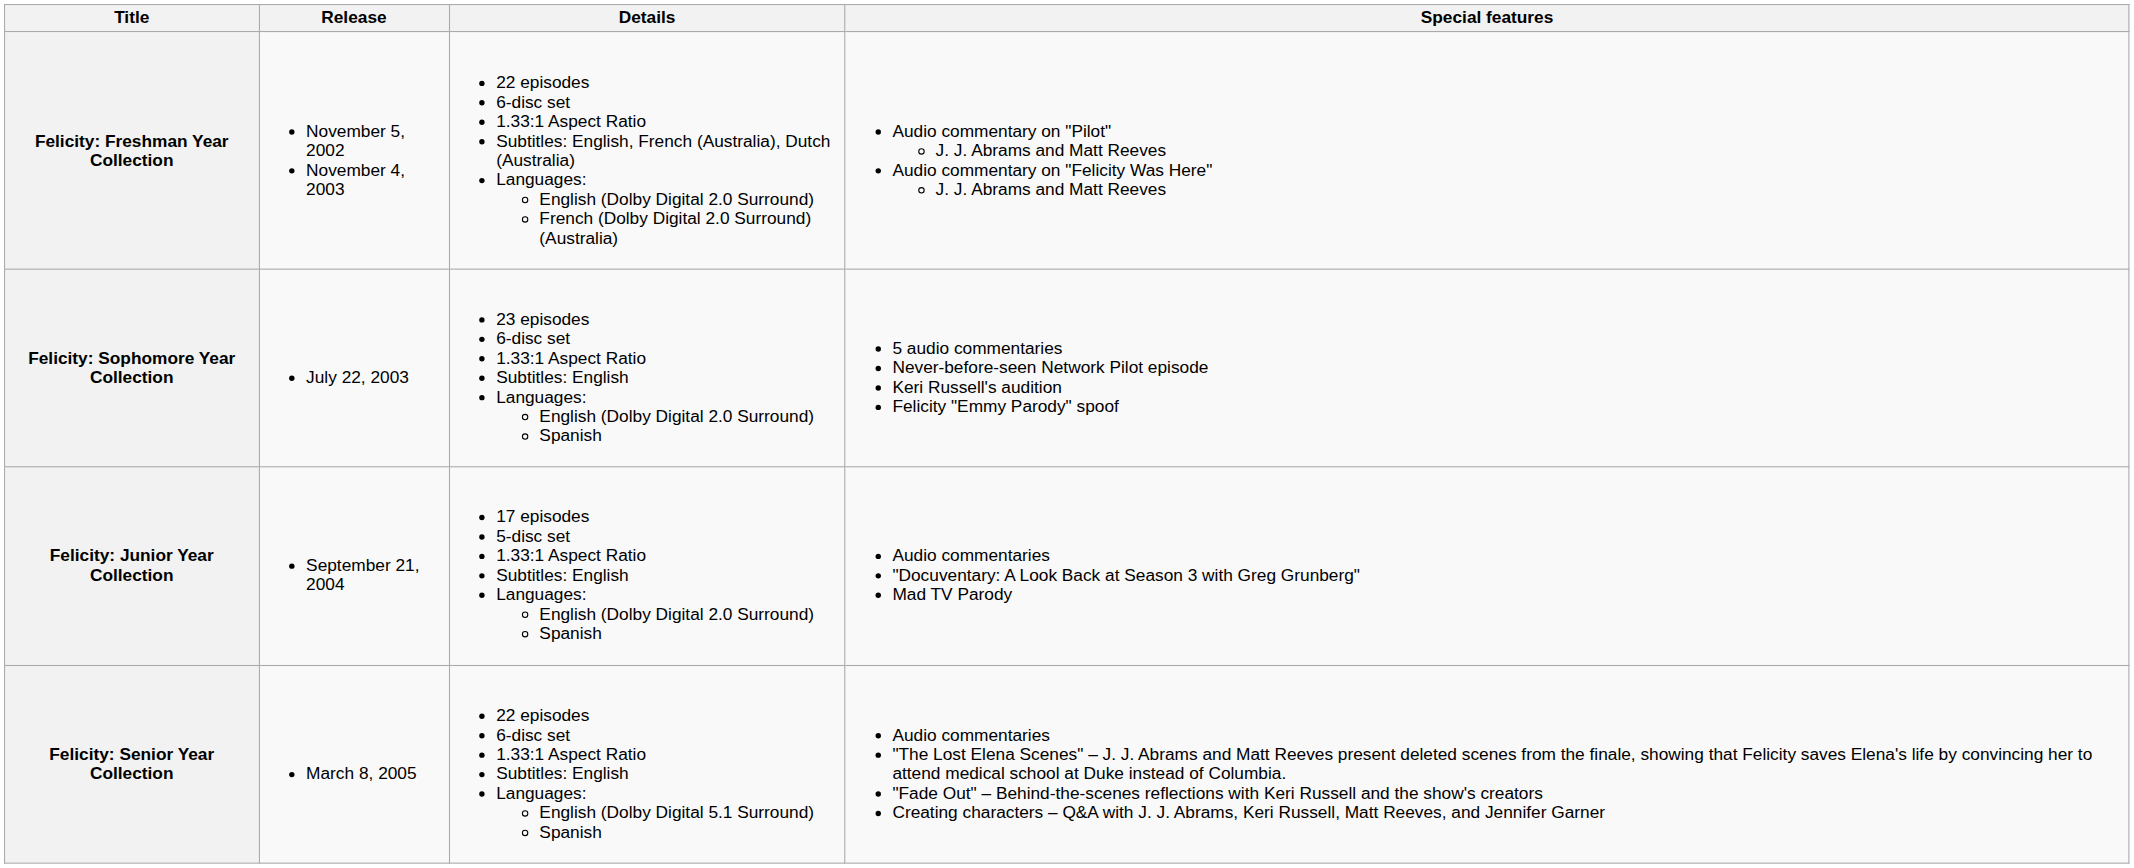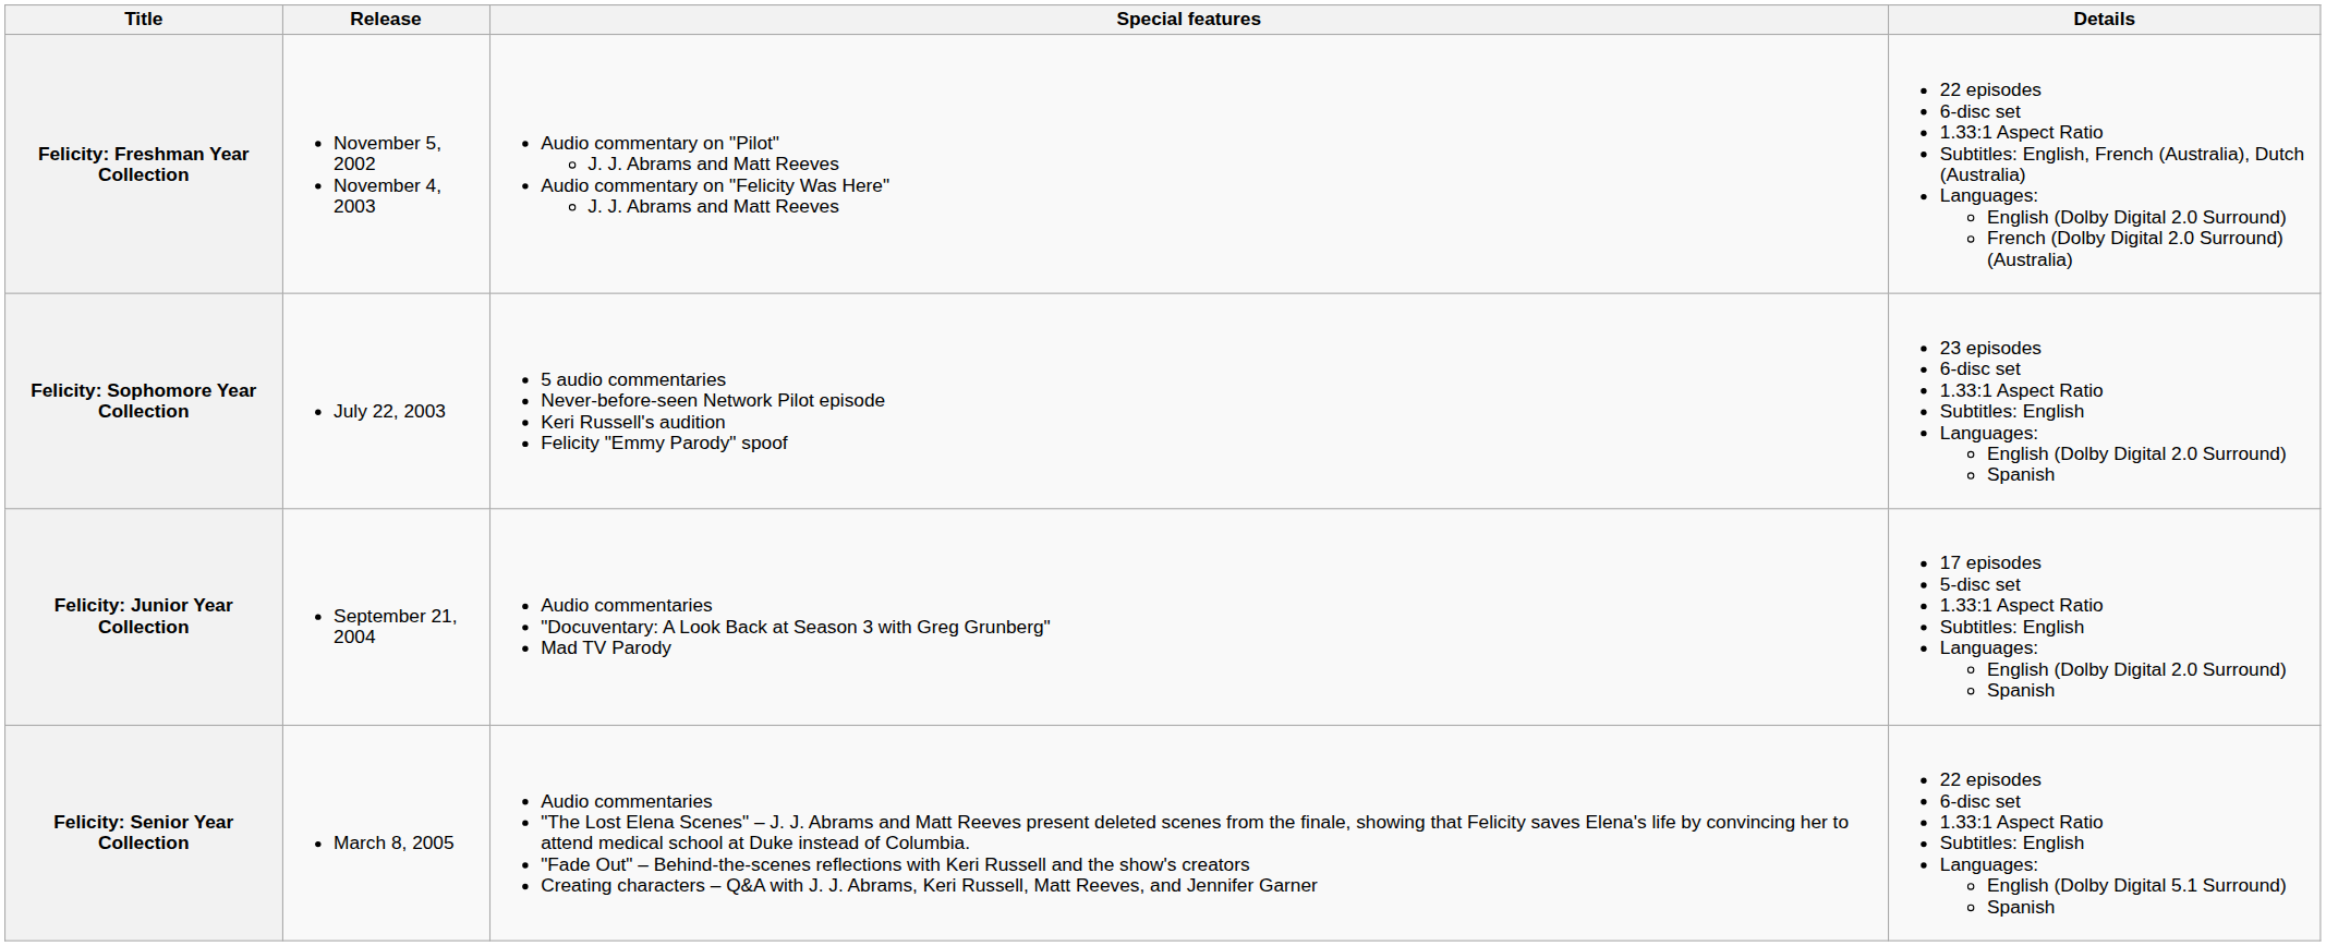columns swapped: Details <-> Special features
